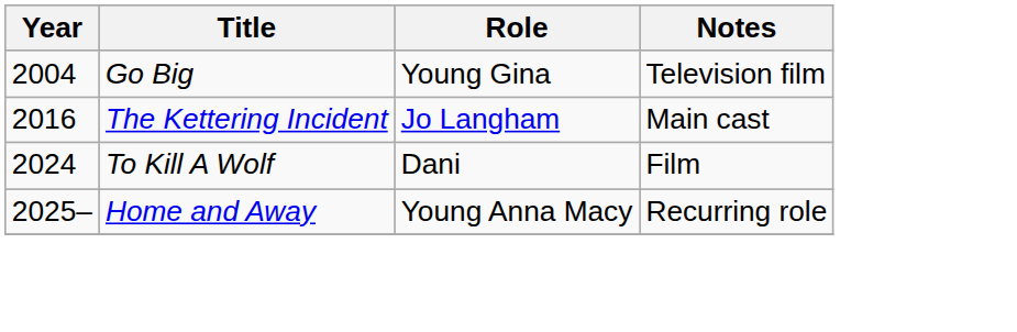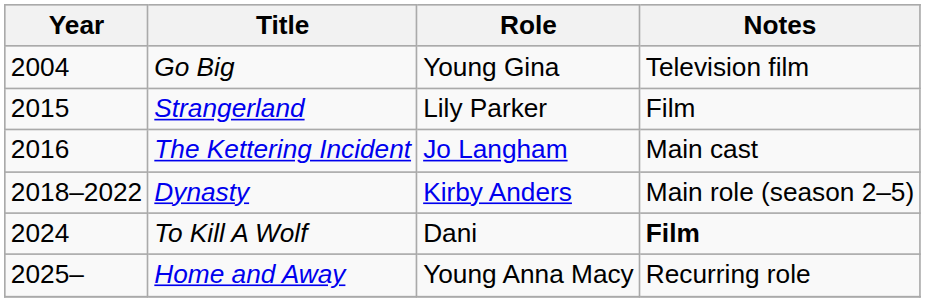+ row: 2015 | Strangerland | Lily Parker | Film
+ row: 2018–2022 | Dynasty | Kirby Anders | Main role (season 2–5)
To Kill A Wolf | Notes: normal -> bold
